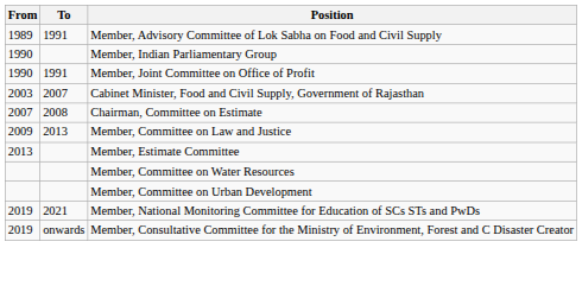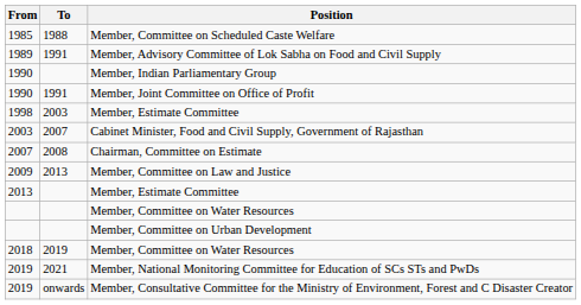+ row: 1985 | 1988 | Member, Committee on Scheduled Caste Welfare
+ row: 1998 | 2003 | Member, Estimate Committee
+ row: 2018 | 2019 | Member, Committee on Water Resources
